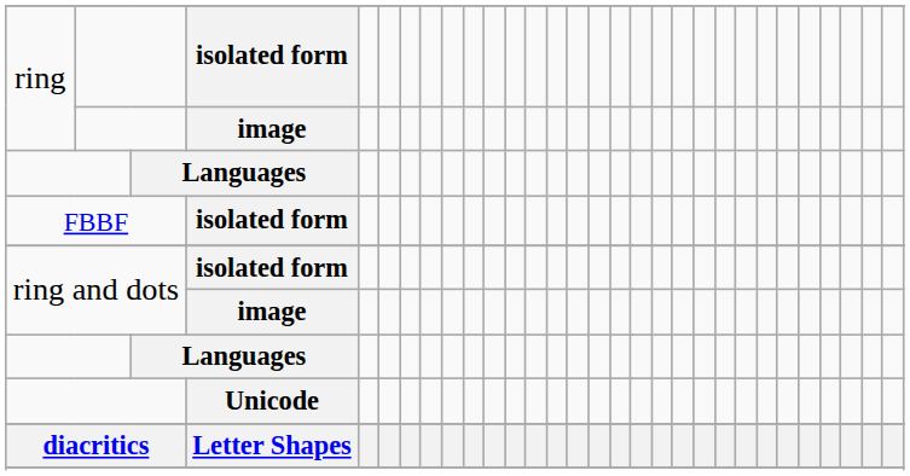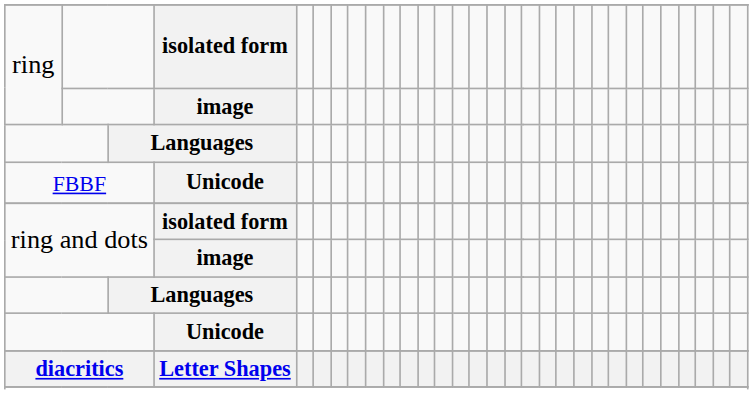FBBF | column 5: isolated form -> Unicode
